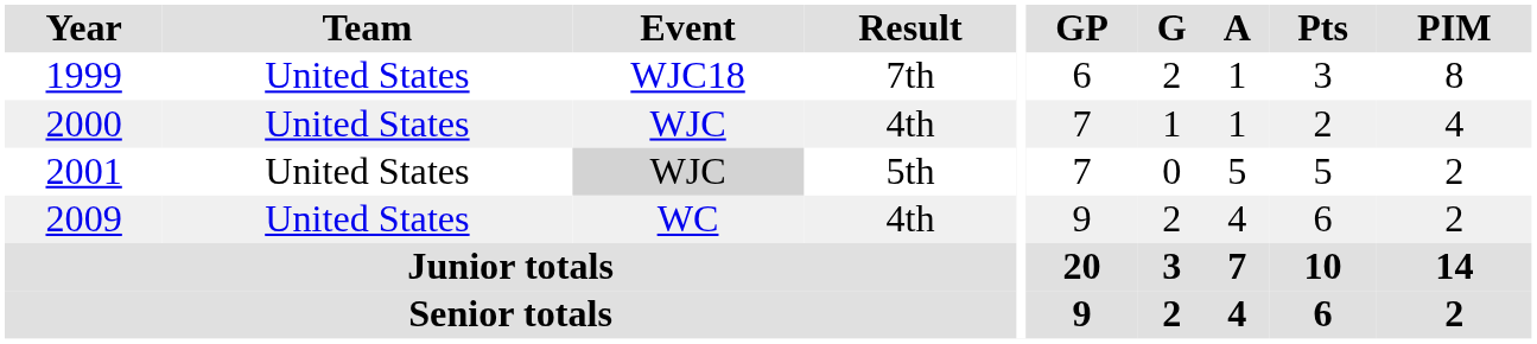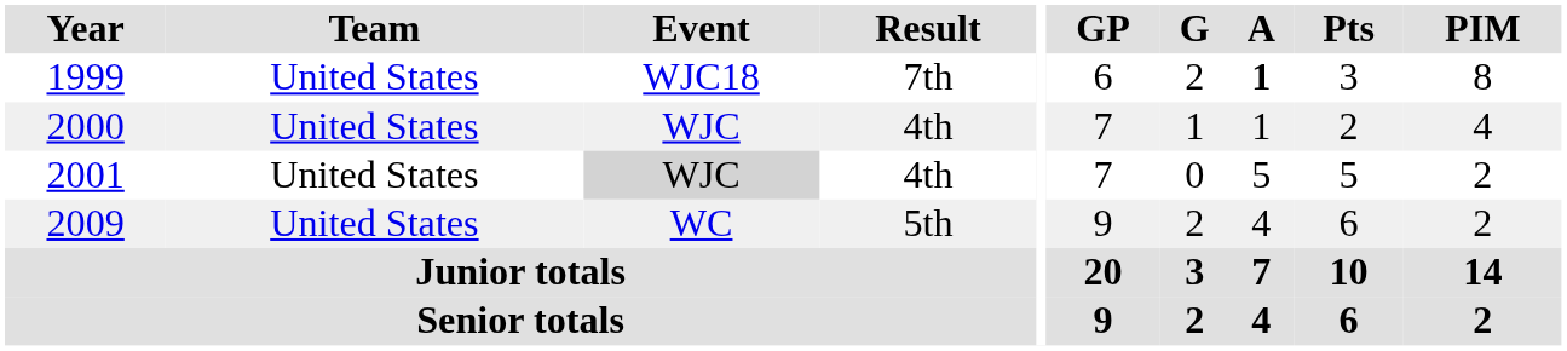1999 | A: normal -> bold
2001 | Result: 5th -> 4th
2009 | Result: 4th -> 5th
